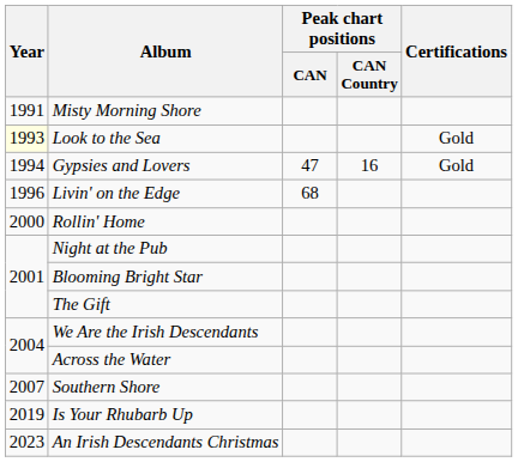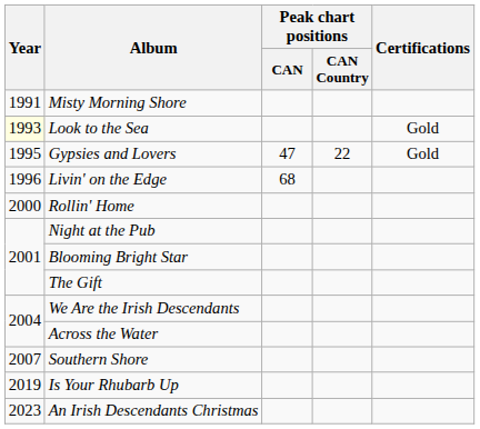Gypsies and Lovers | Year: 1994 -> 1995
Gypsies and Lovers | Peak chart positions / CAN Country: 16 -> 22
